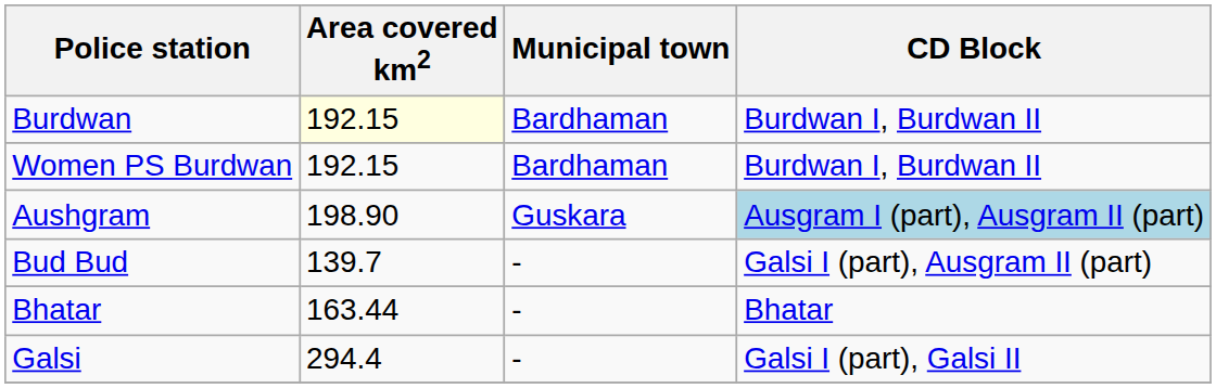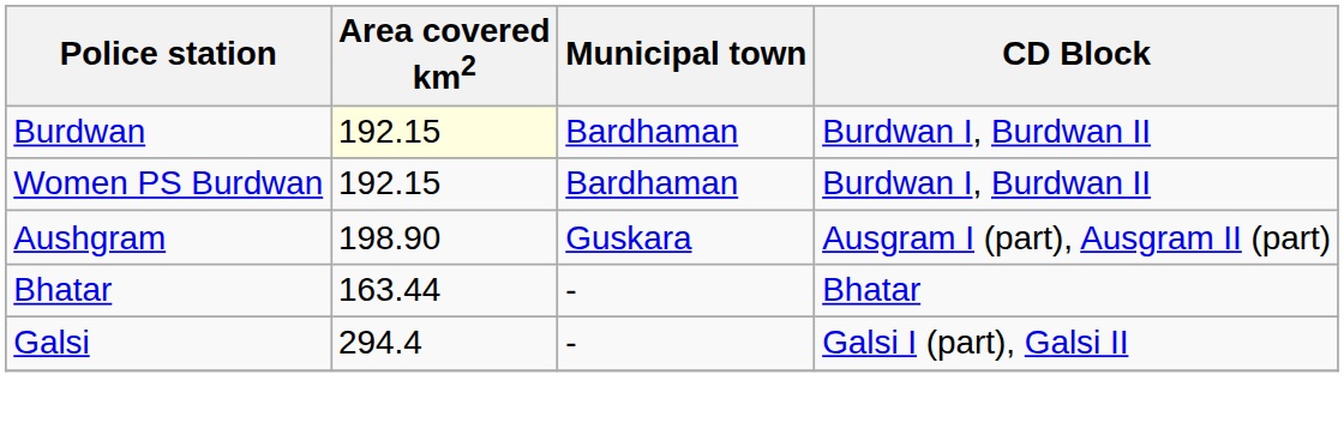Aushgram | CD Block: lightblue background -> no background
- row: Bud Bud | 139.7 | - | Galsi I (part), Ausgram II (part)
